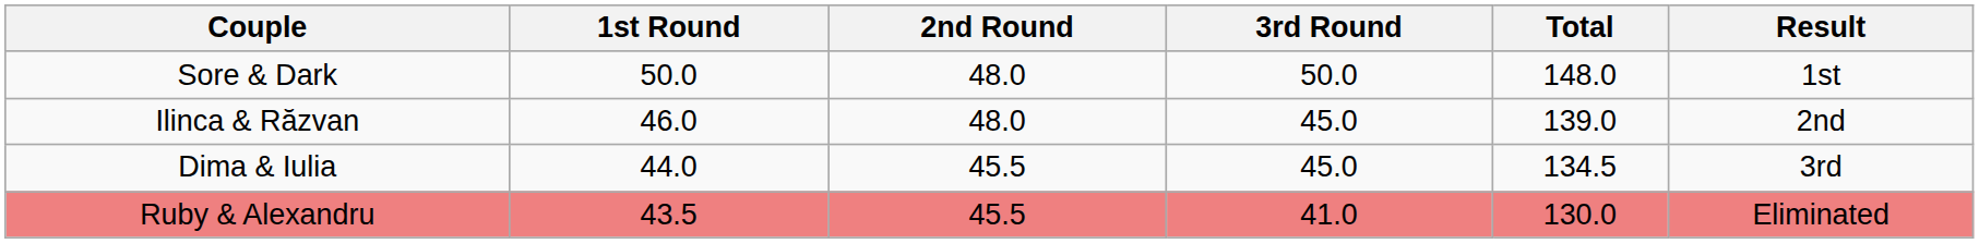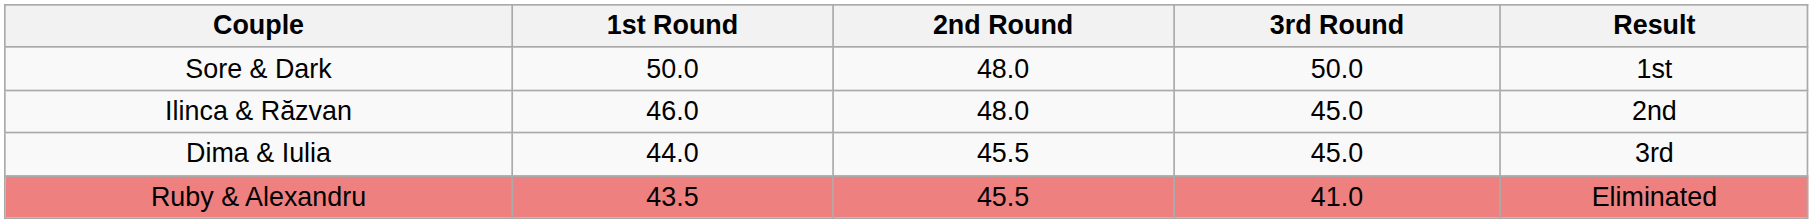- column: Total | 148.0 | 139.0 | 134.5 | 130.0
